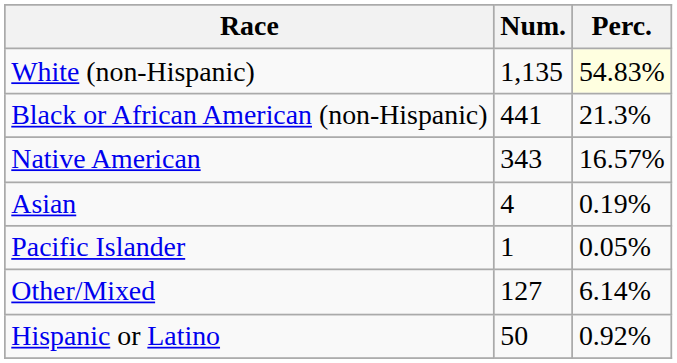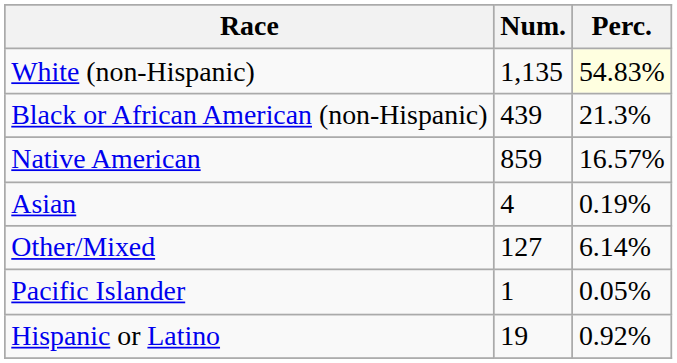Black or African American (non-Hispanic) | Num.: 441 -> 439
Native American | Num.: 343 -> 859
rows swapped: Pacific Islander <-> Other/Mixed
Hispanic or Latino | Num.: 50 -> 19
